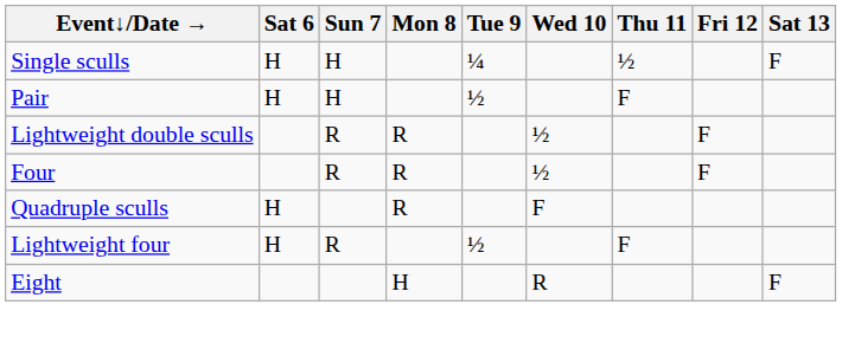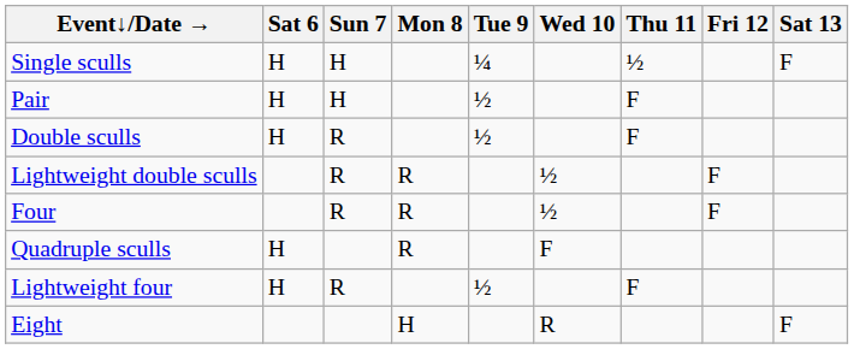+ row: Double sculls | H | R | ½ | F
